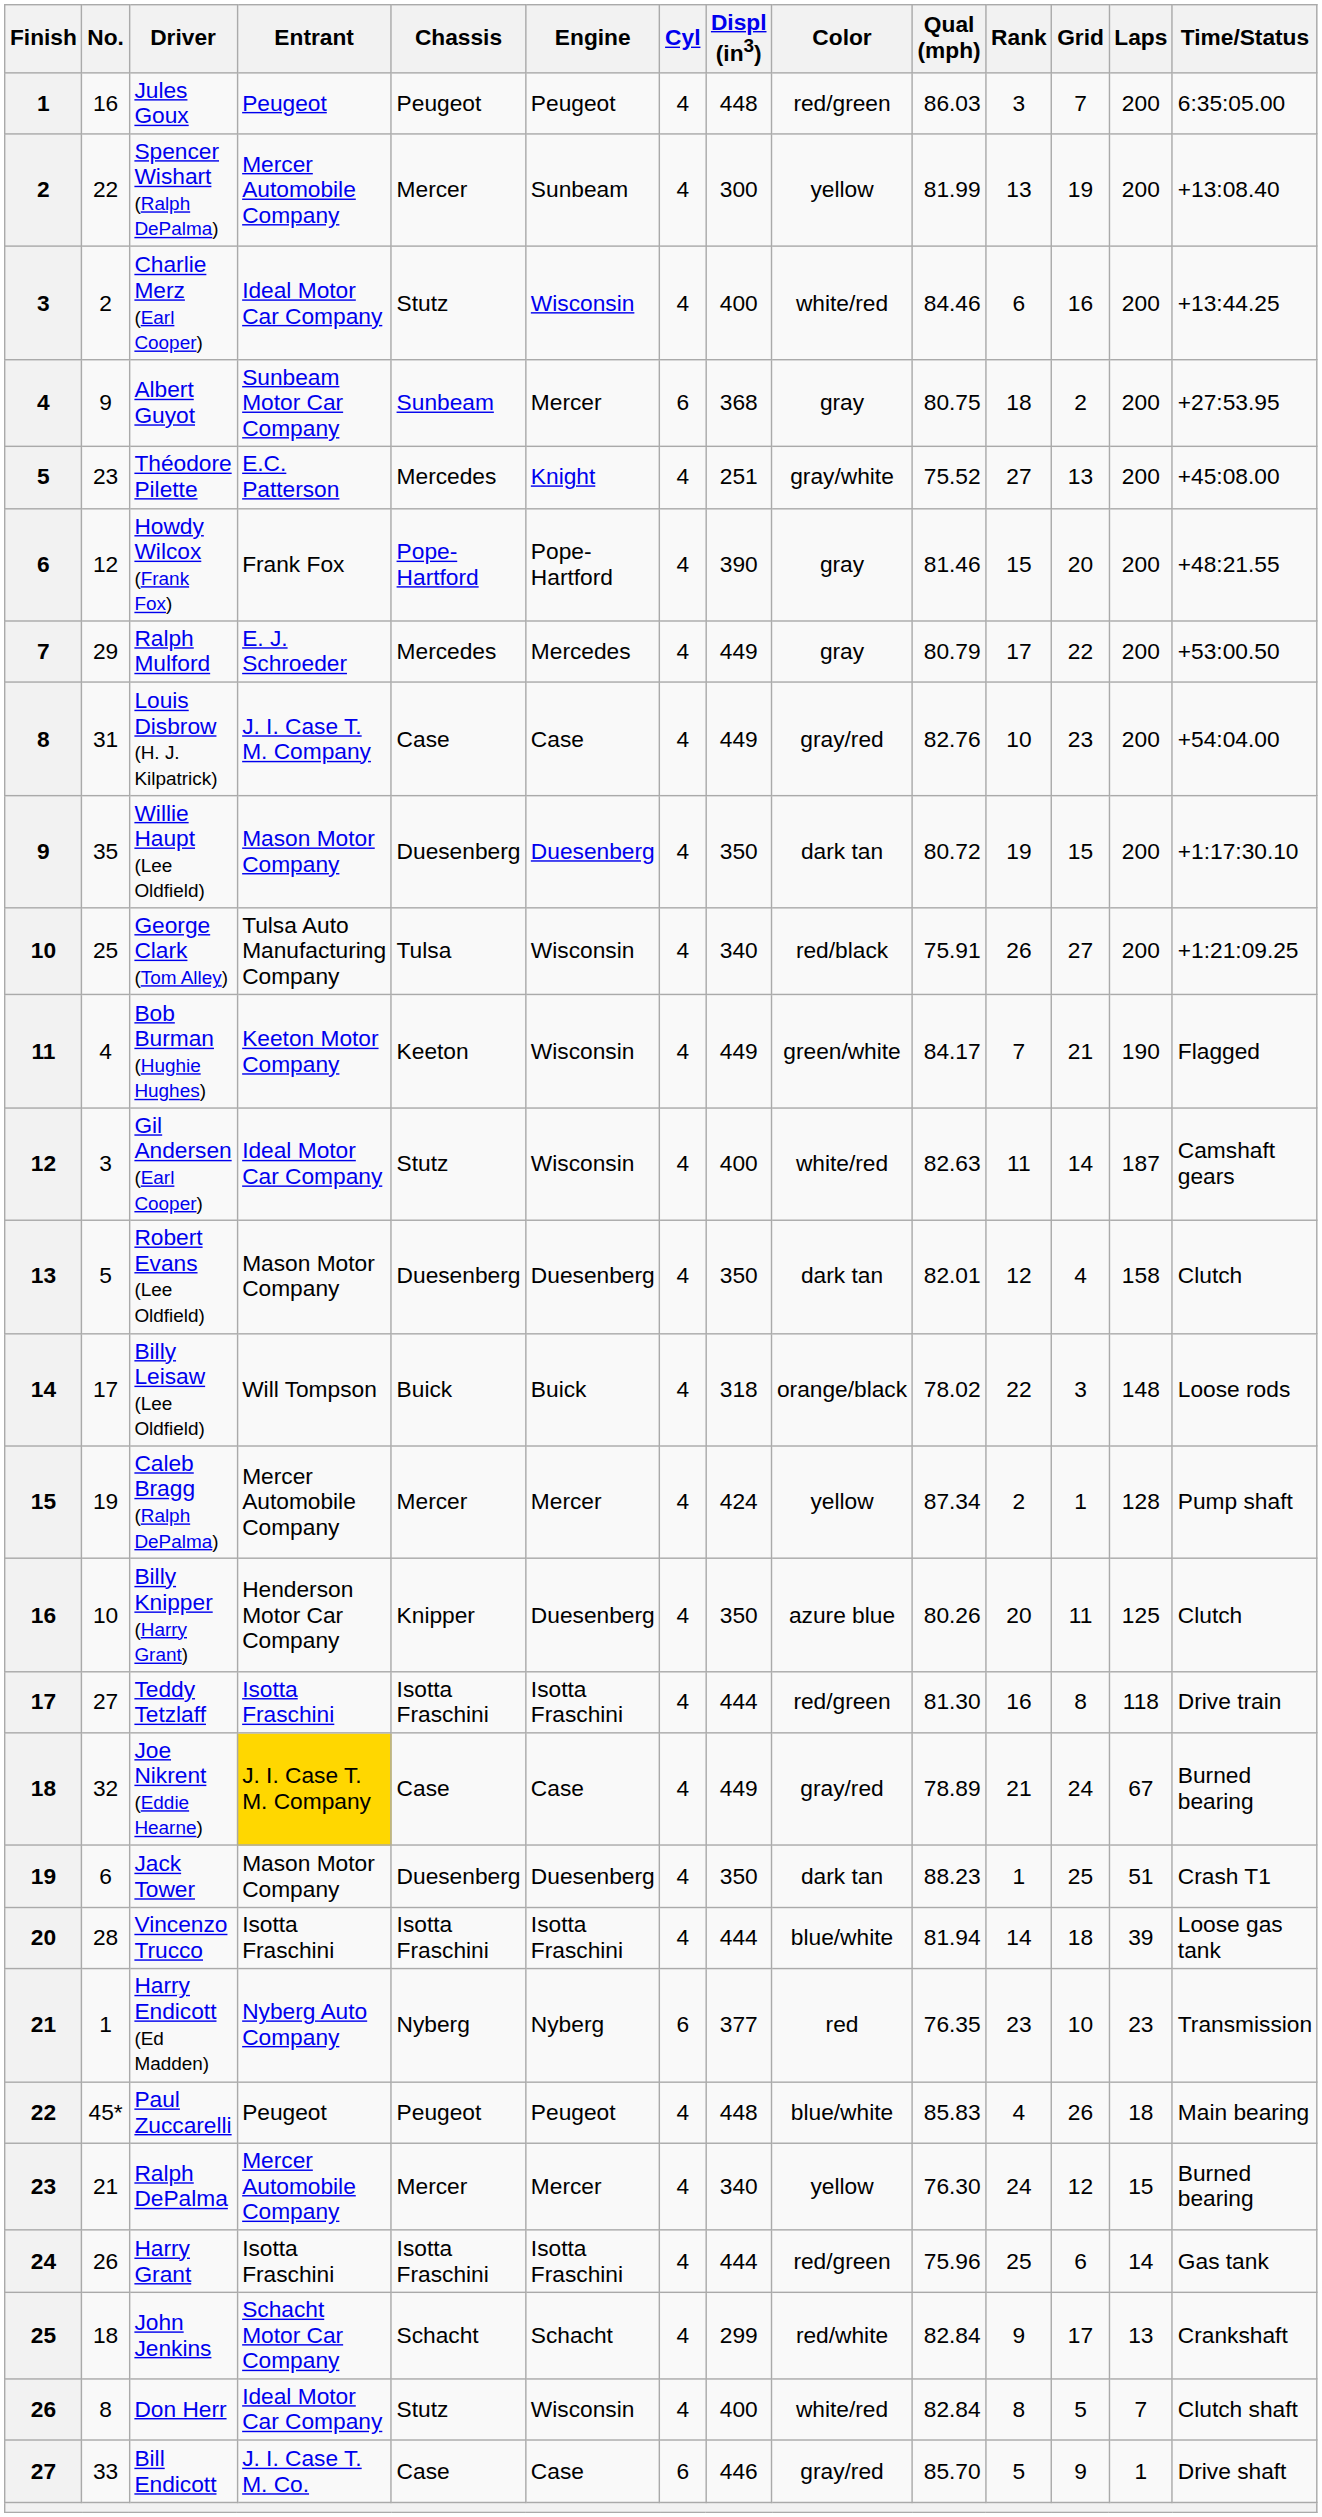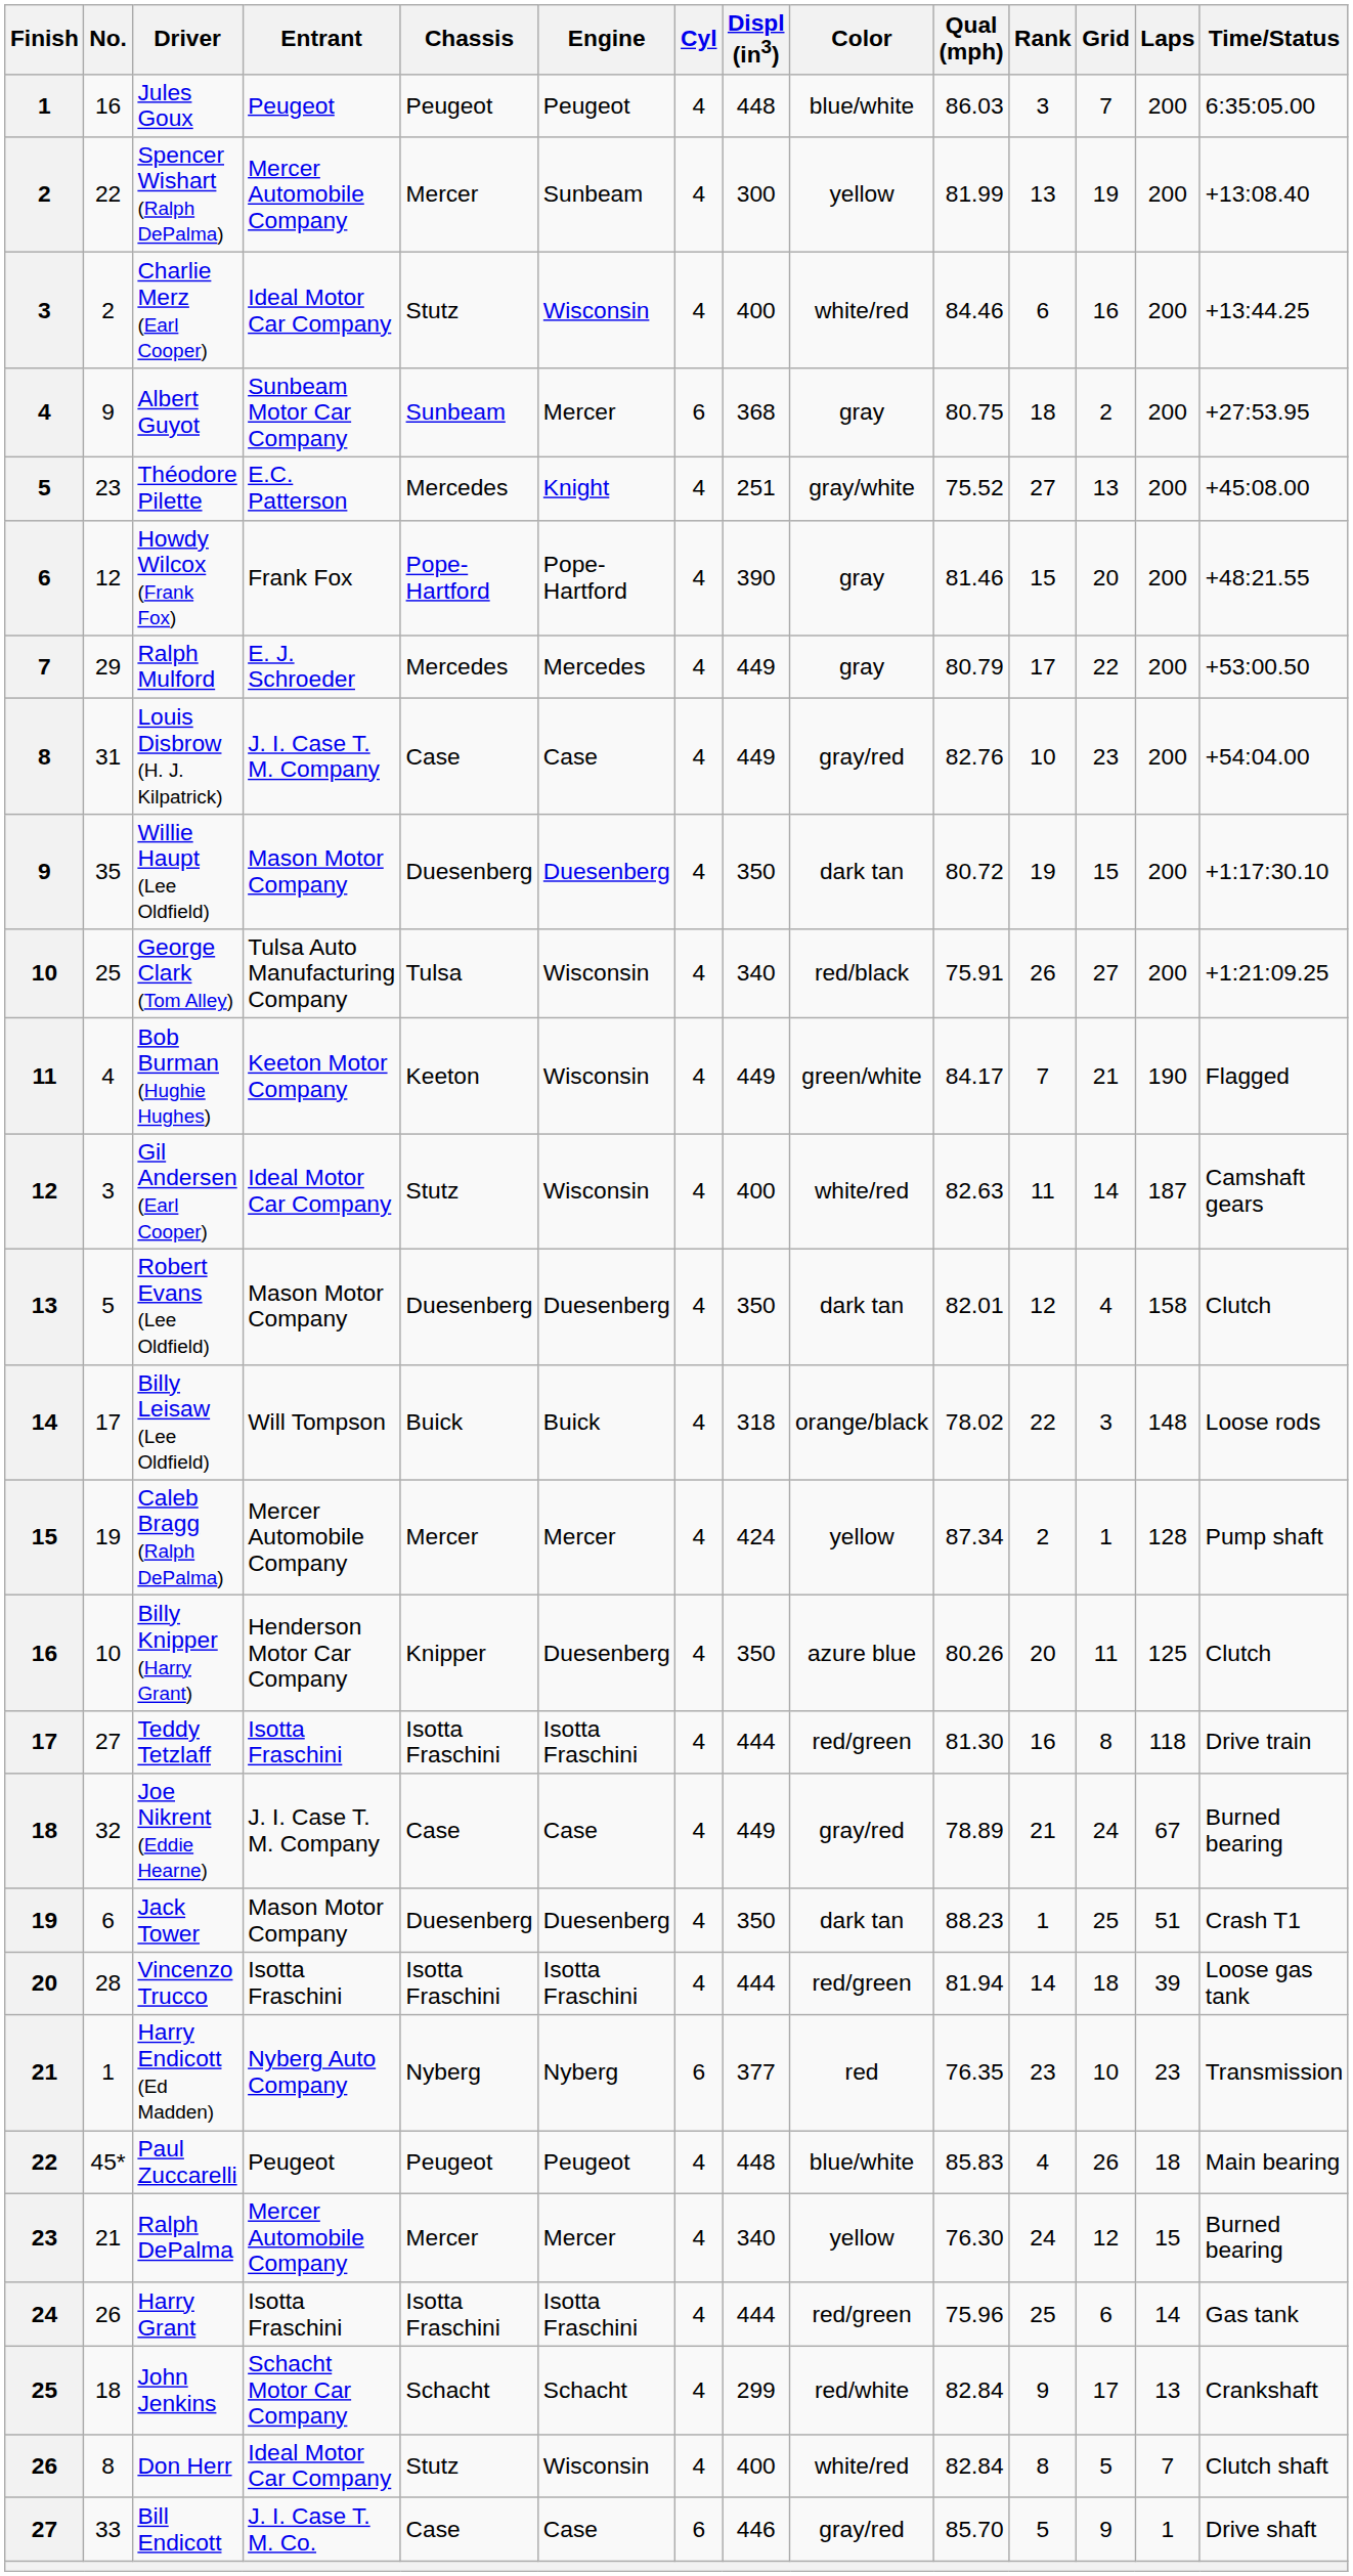Jules Goux | Color: red/green -> blue/white
Joe Nikrent (Eddie Hearne) | Entrant: gold background -> no background
Vincenzo Trucco | Color: blue/white -> red/green
